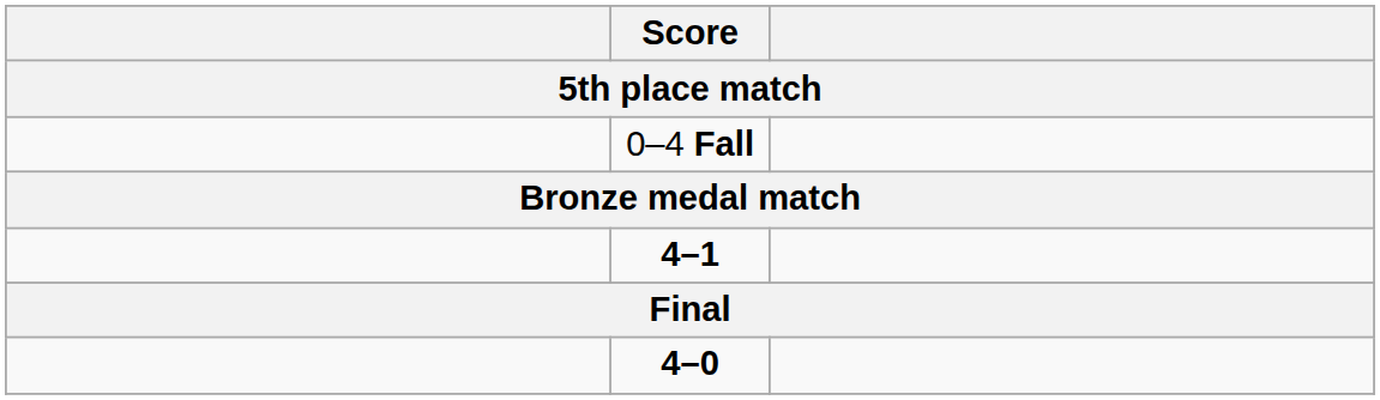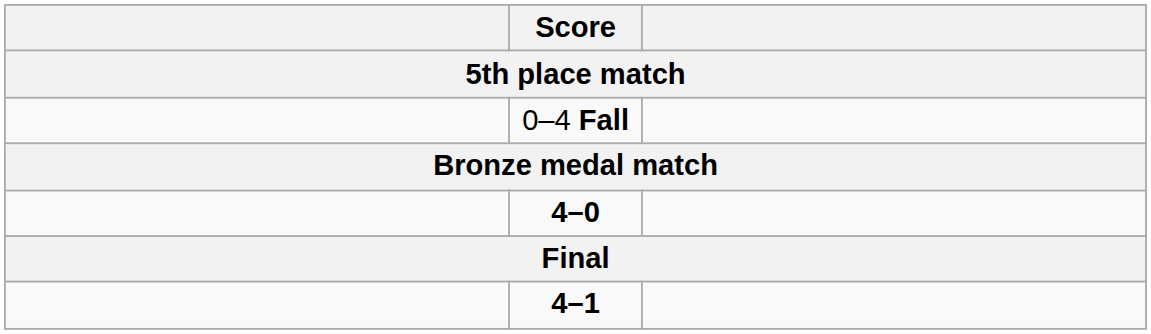rows swapped: 4–1 <-> 4–0
